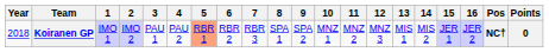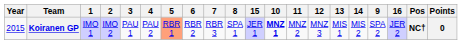columns swapped: 9 <-> 15
Koiranen GP | Year: 2018 -> 2015
Koiranen GP | 10: normal -> bold
